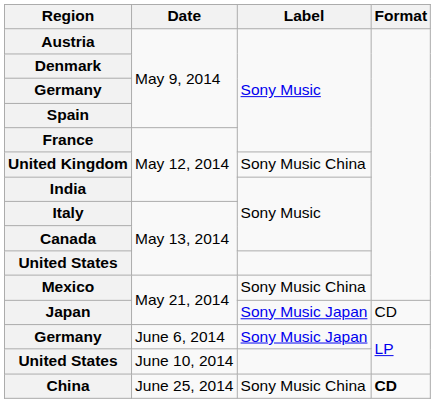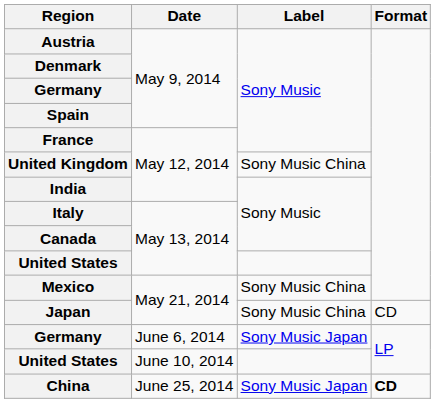Japan | Label: Sony Music Japan -> Sony Music China
China | Label: Sony Music China -> Sony Music Japan
